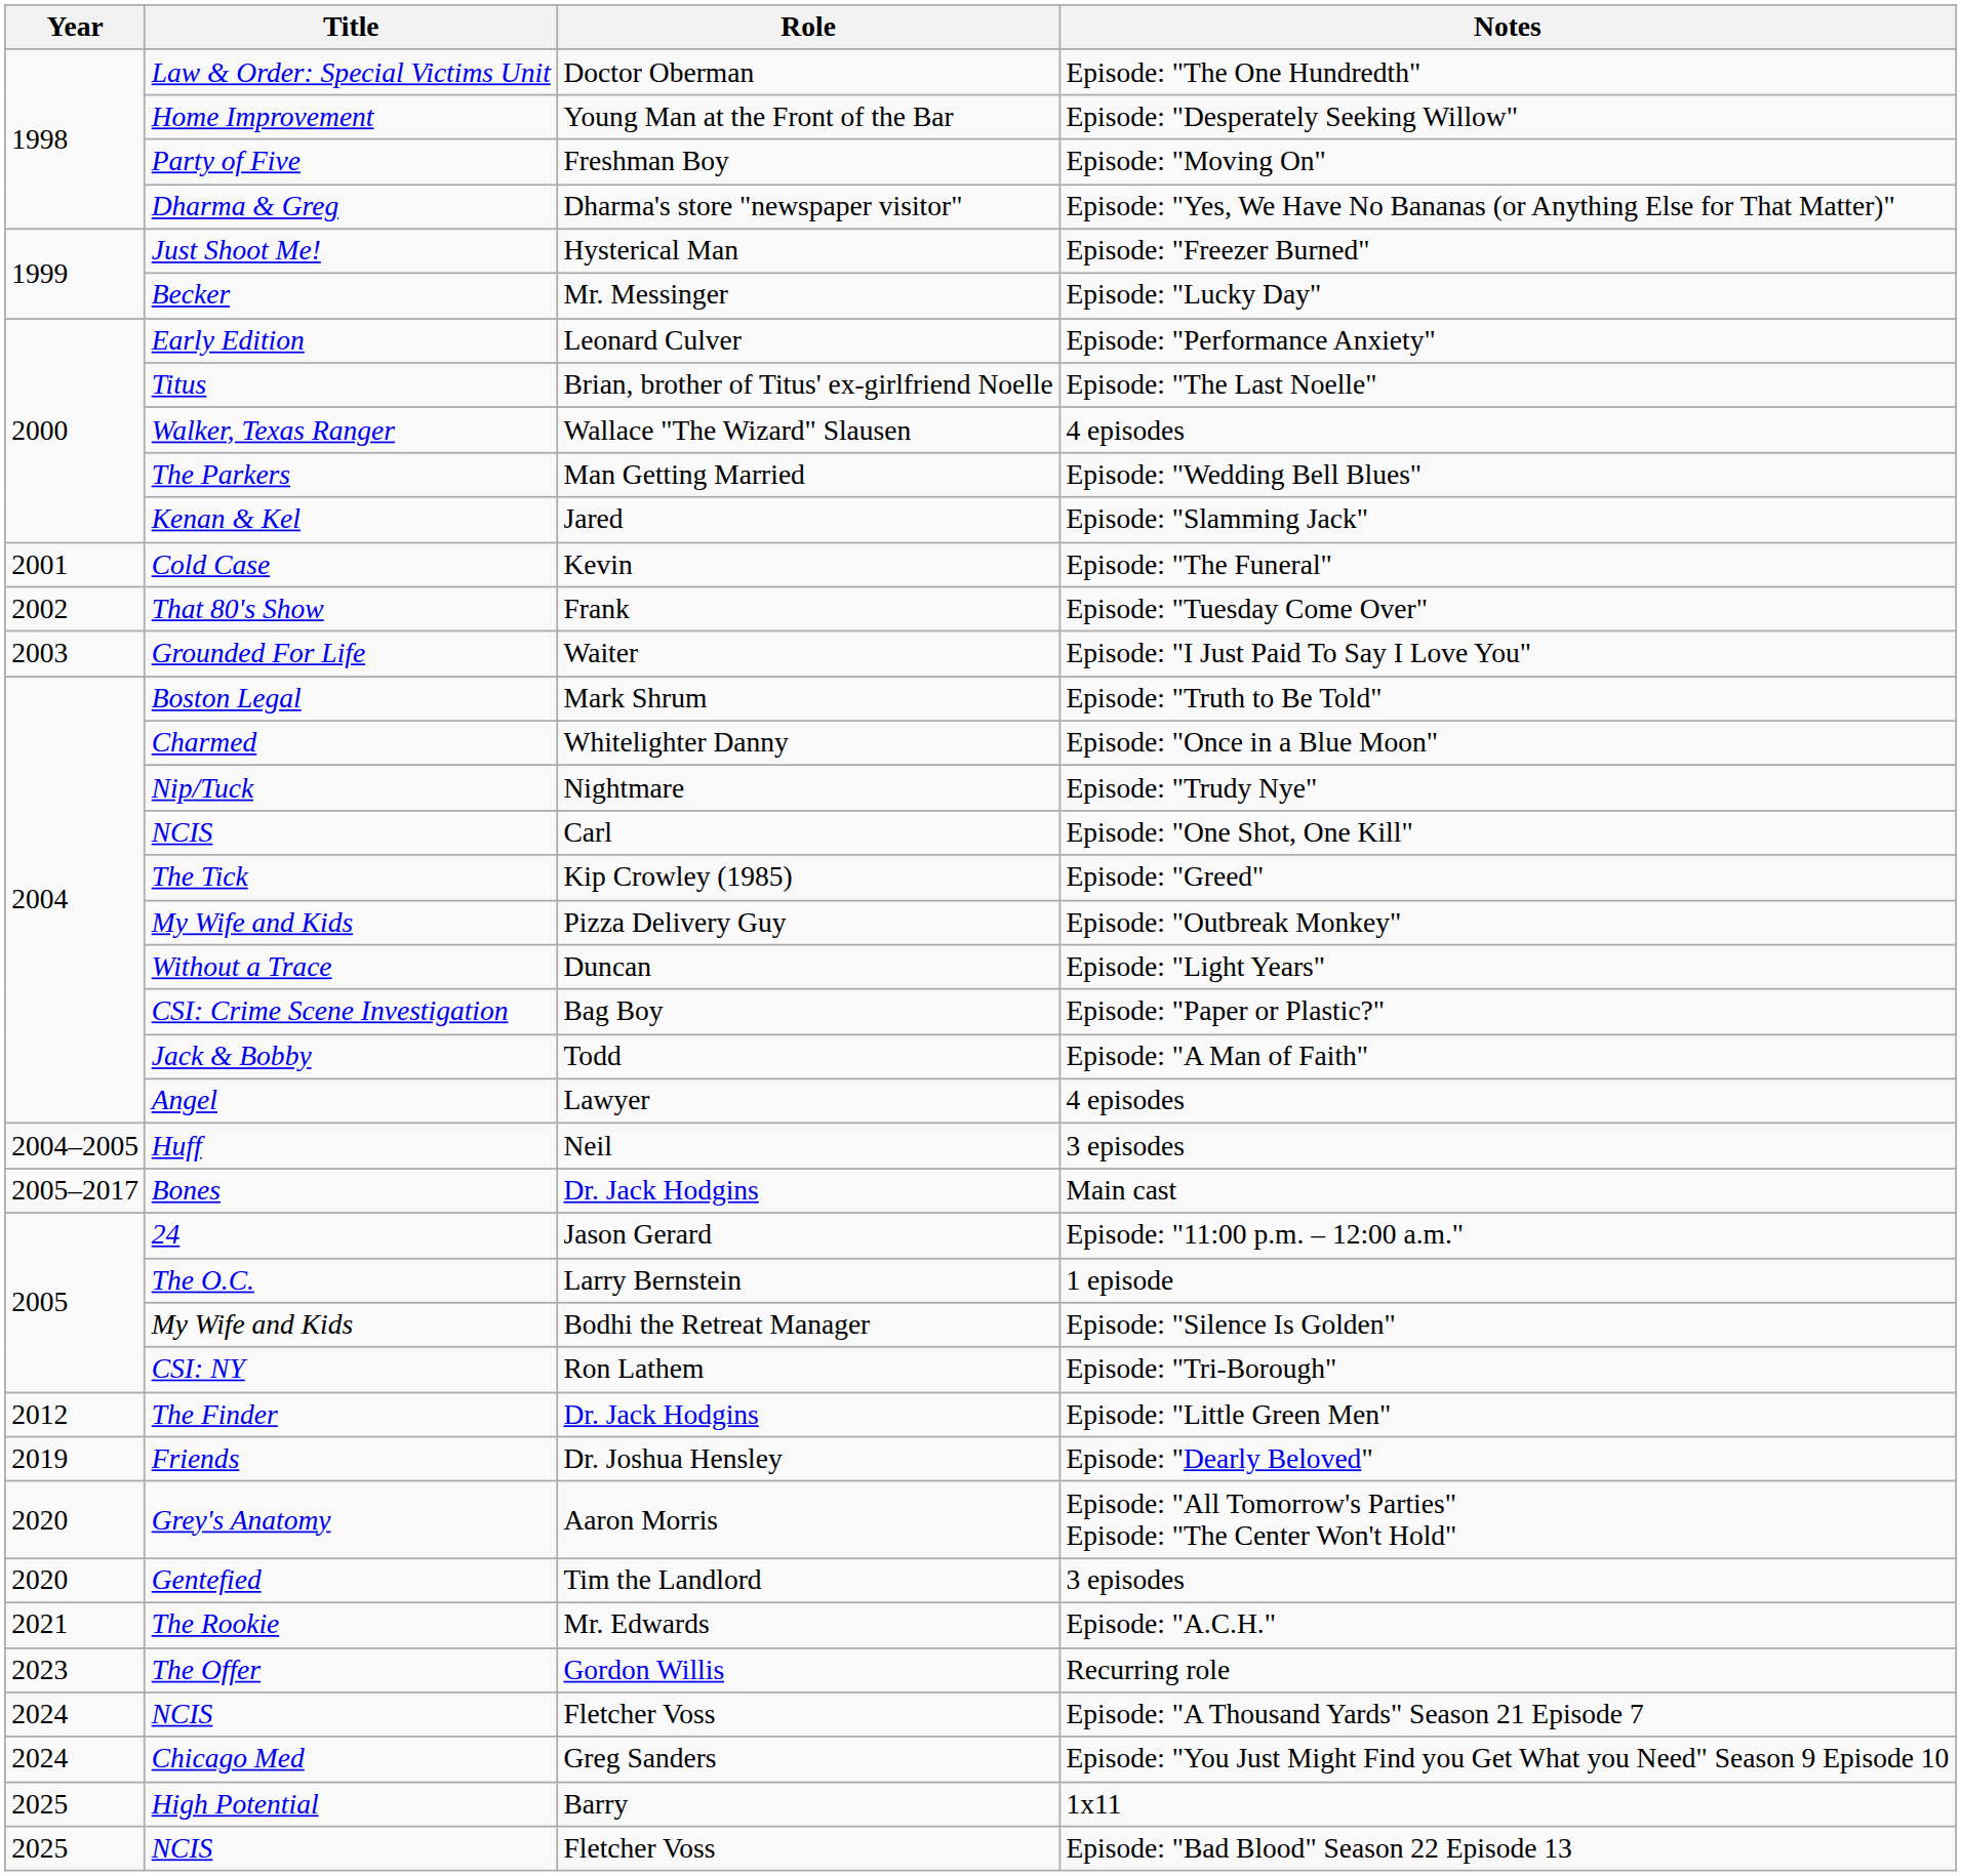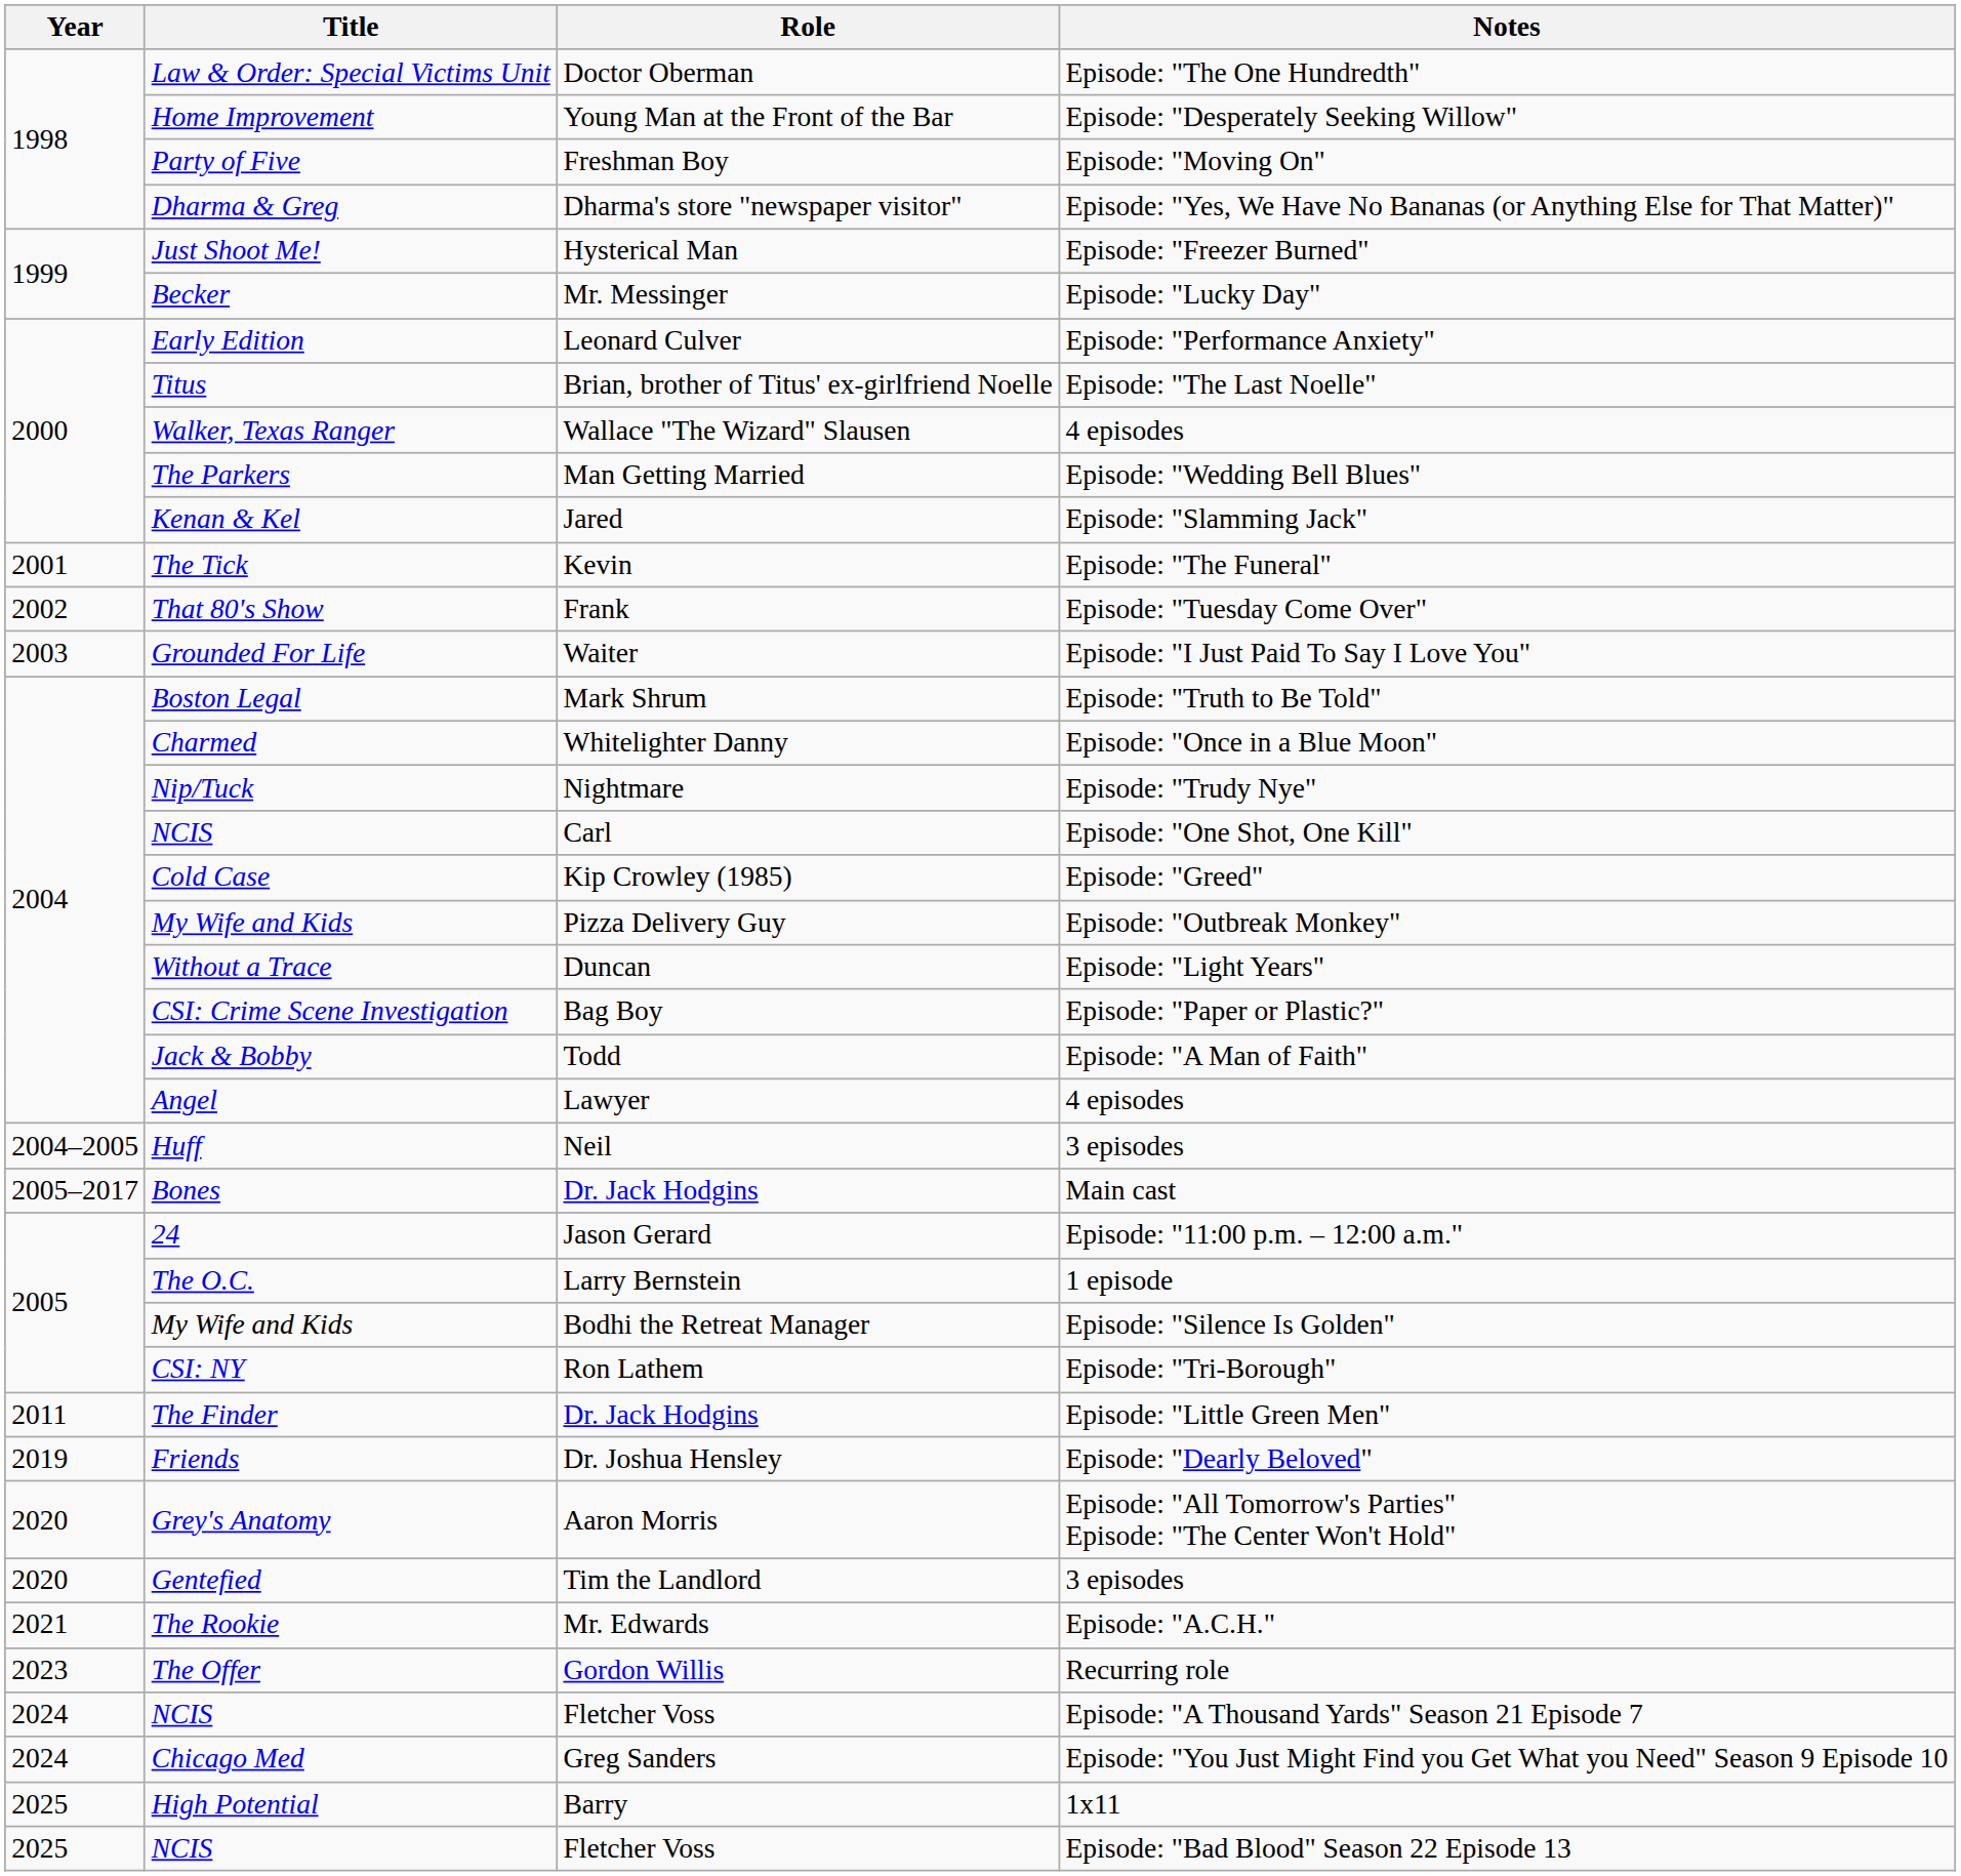Kevin | Title: Cold Case -> The Tick
Kip Crowley (1985) | Title: The Tick -> Cold Case
Dr. Jack Hodgins / Episode: "Little Green Men" | Year: 2012 -> 2011
